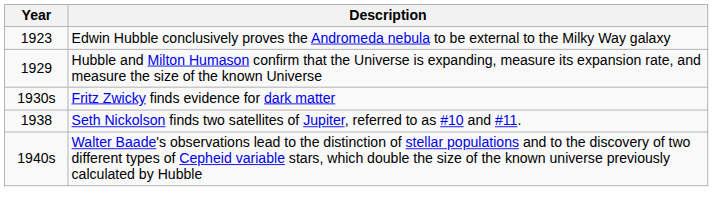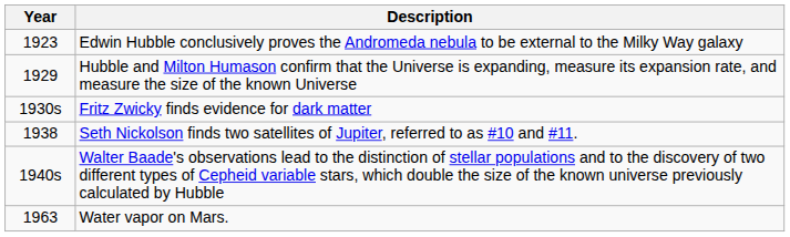+ row: 1963 | Water vapor on Mars.
